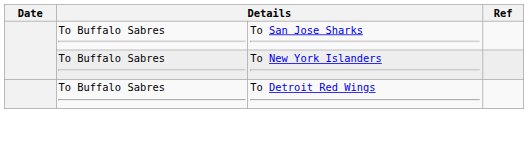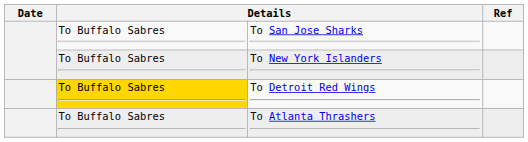To Detroit Red Wings | column 2: no background -> gold background
+ row: To Buffalo Sabres | To Atlanta Thrashers
